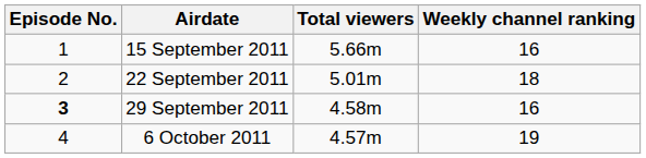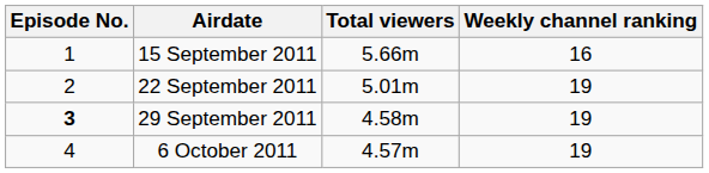22 September 2011 | Weekly channel ranking: 18 -> 19
29 September 2011 | Weekly channel ranking: 16 -> 19
